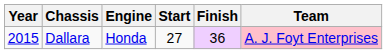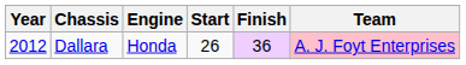Dallara | Year: 2015 -> 2012
Dallara | Start: 27 -> 26
